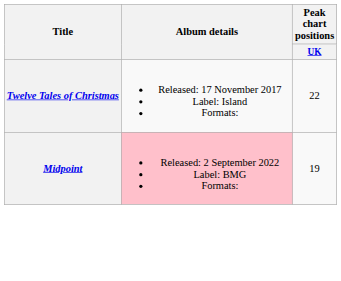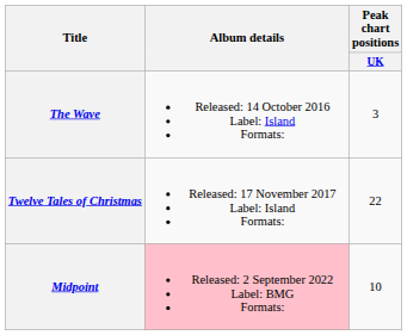+ row: The Wave | Released: 14 October 2016 Label: Island Formats: | 3
Midpoint | Peak chart positions / UK: 19 -> 10
